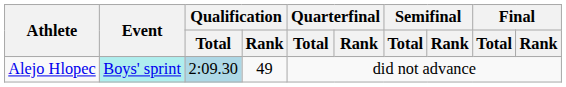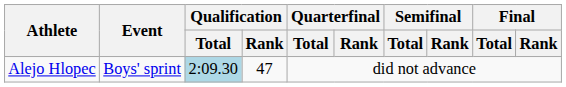Alejo Hlopec | Event: paleturquoise background -> no background
Alejo Hlopec | Qualification / Rank: 49 -> 47
